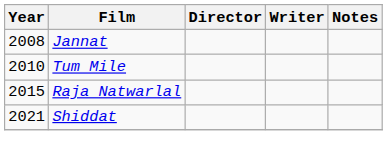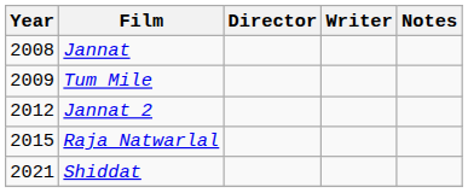Tum Mile | Year: 2010 -> 2009
+ row: 2012 | Jannat 2
